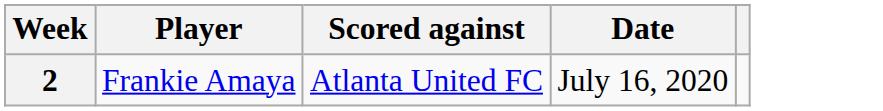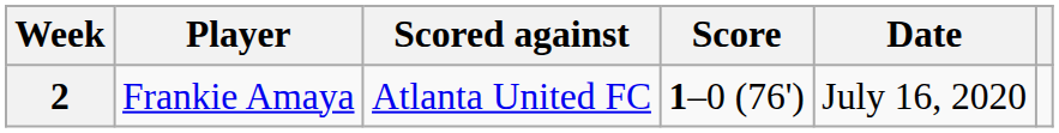+ column: Score | 1–0 (76')
